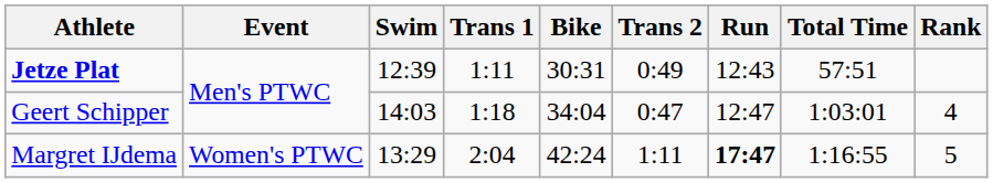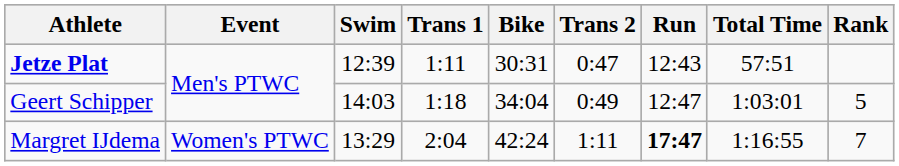Jetze Plat | Trans 2: 0:49 -> 0:47
Geert Schipper | Trans 2: 0:47 -> 0:49
Geert Schipper | Rank: 4 -> 5
Margret IJdema | Rank: 5 -> 7
